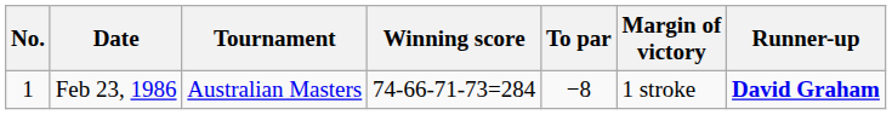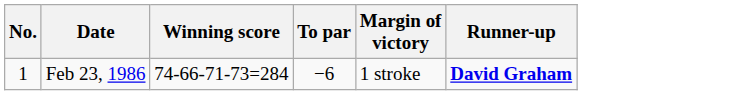- column: Tournament | Australian Masters
Feb 23, 1986 | To par: −8 -> −6
